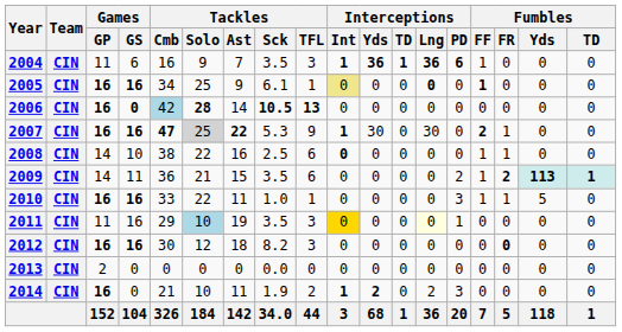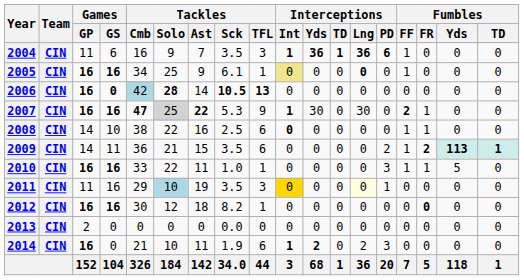2005 | Fumbles / FF: bold -> normal
2012 | Tackles / TFL: 3 -> 1
2014 | Tackles / TFL: 2 -> 6
